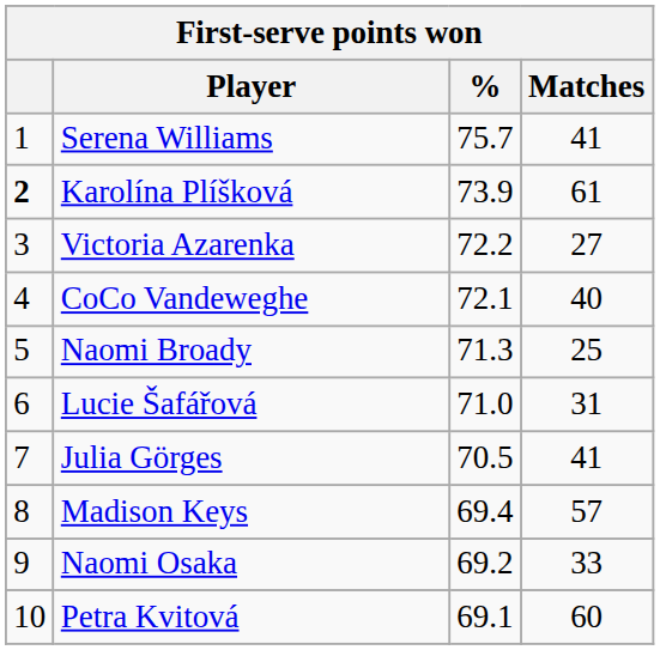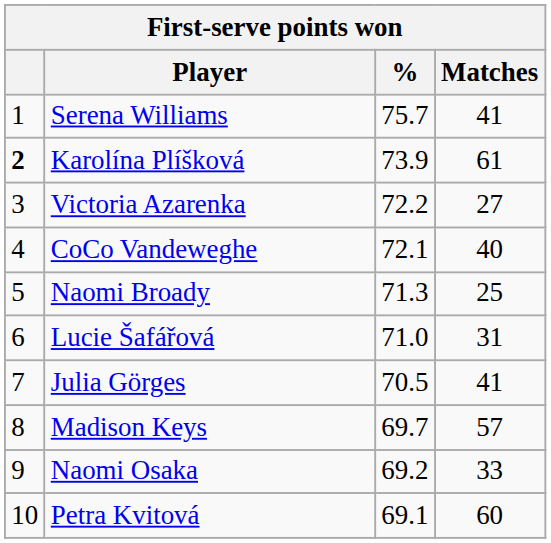Madison Keys | %: 69.4 -> 69.7
